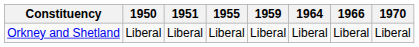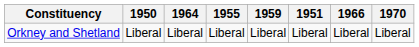columns swapped: 1951 <-> 1964
